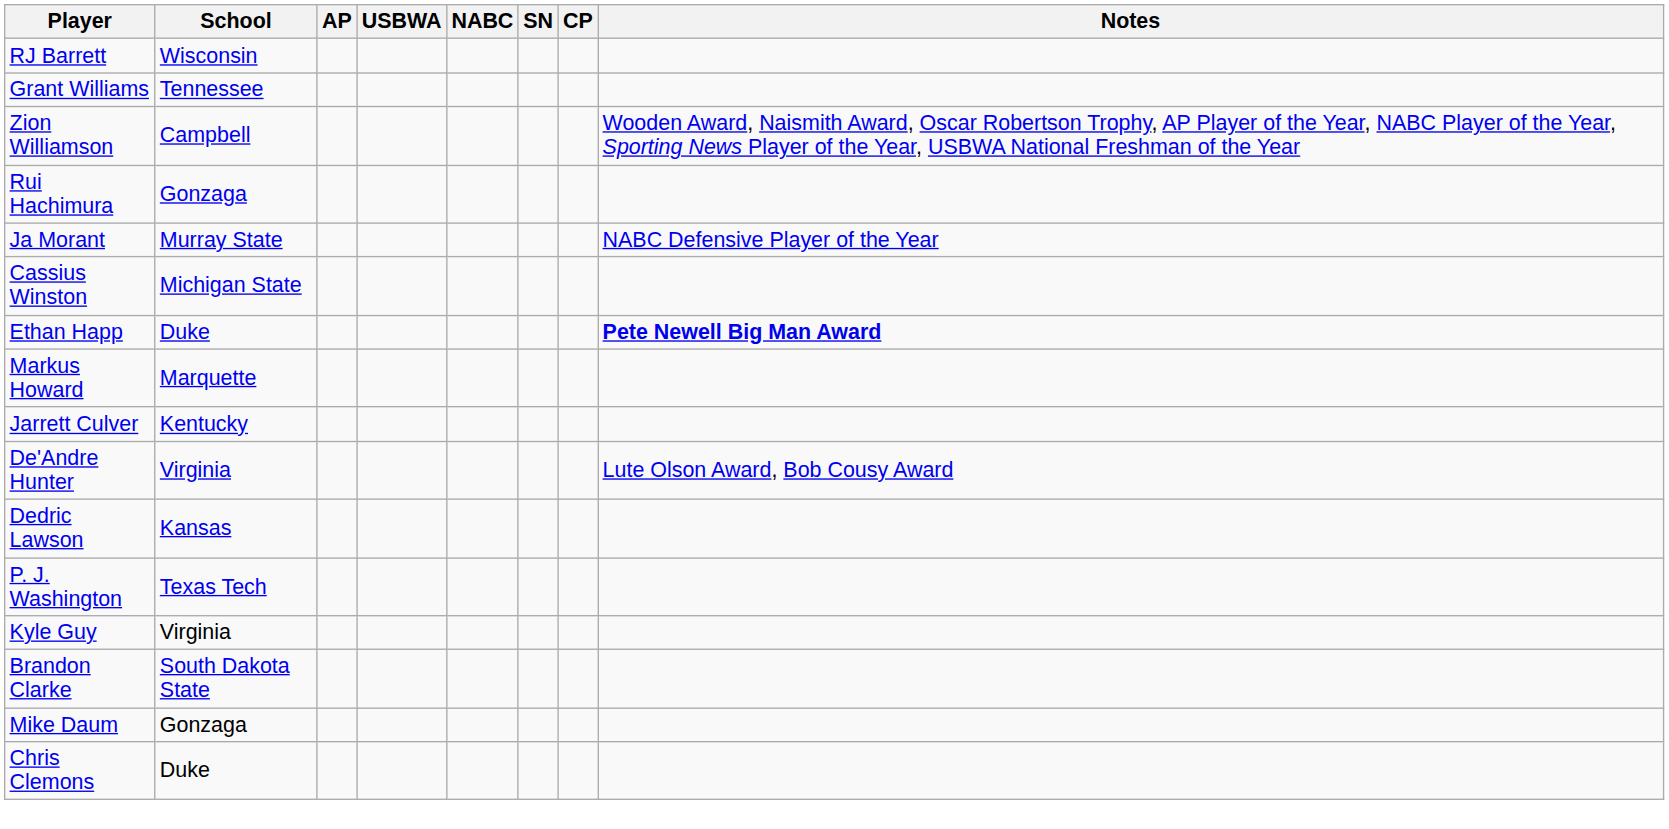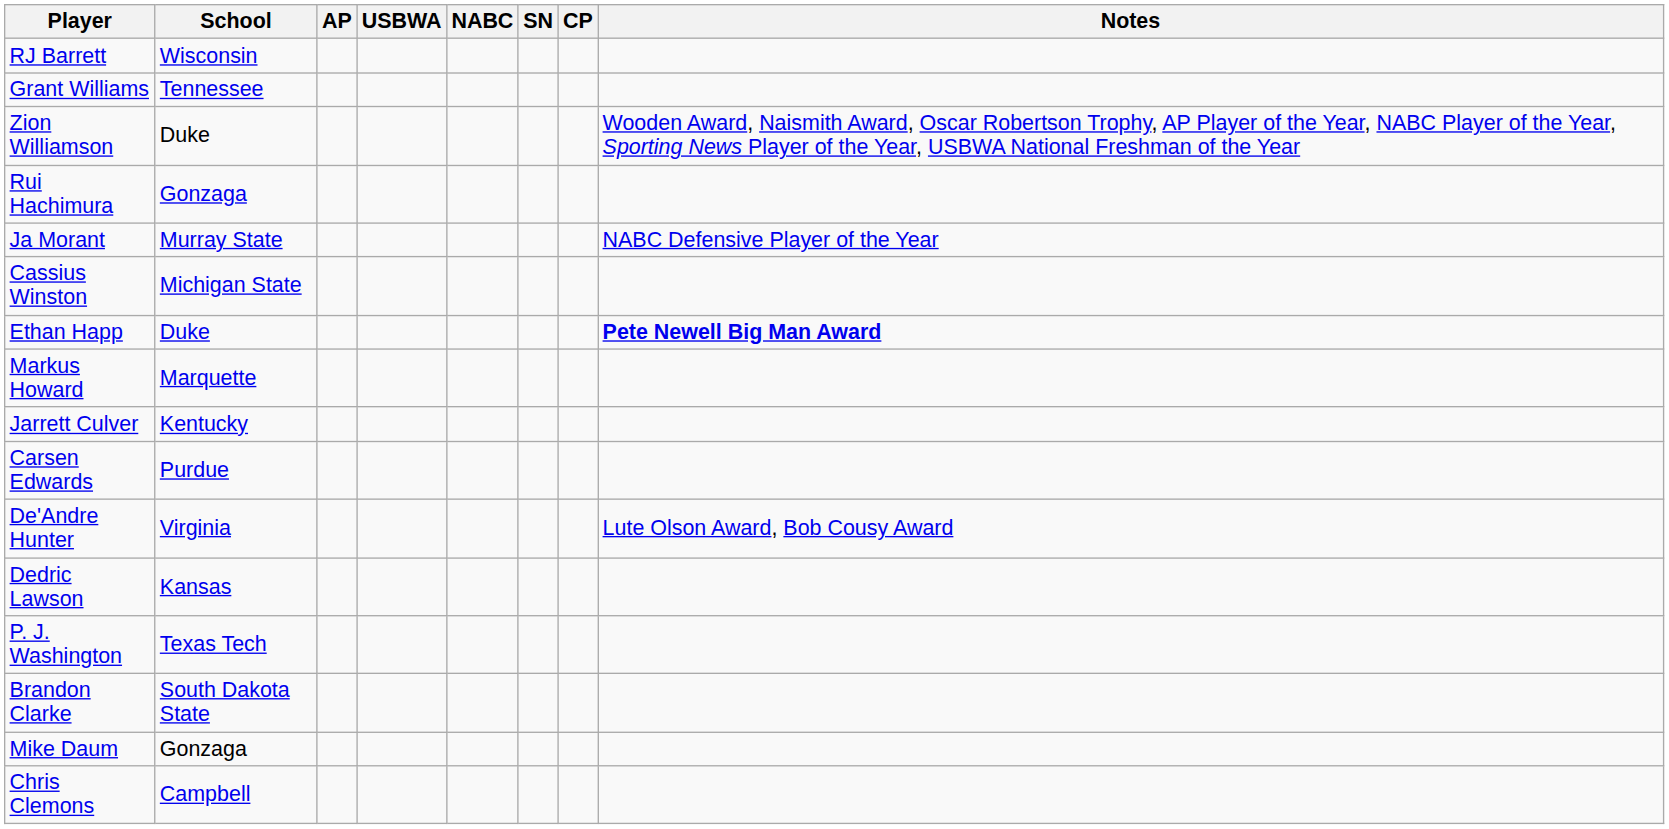Zion Williamson | School: Campbell -> Duke
+ row: Carsen Edwards | Purdue
- row: Kyle Guy | Virginia
Chris Clemons | School: Duke -> Campbell
